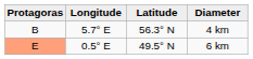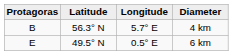columns swapped: Latitude <-> Longitude
6 km | Protagoras: lightsalmon background -> no background
